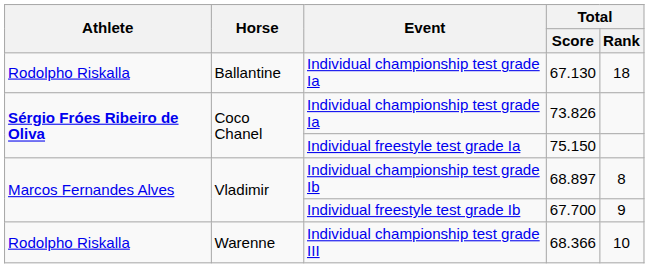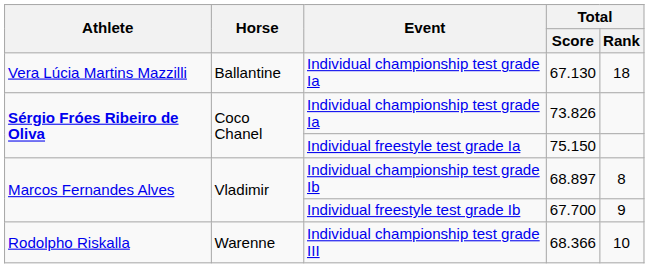67.130 | Athlete: Rodolpho Riskalla -> Vera Lúcia Martins Mazzilli
